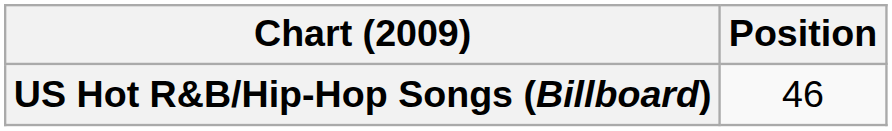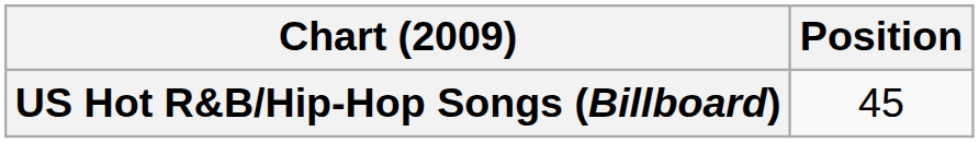US Hot R&B/Hip-Hop Songs (Billboard) | Position: 46 -> 45
